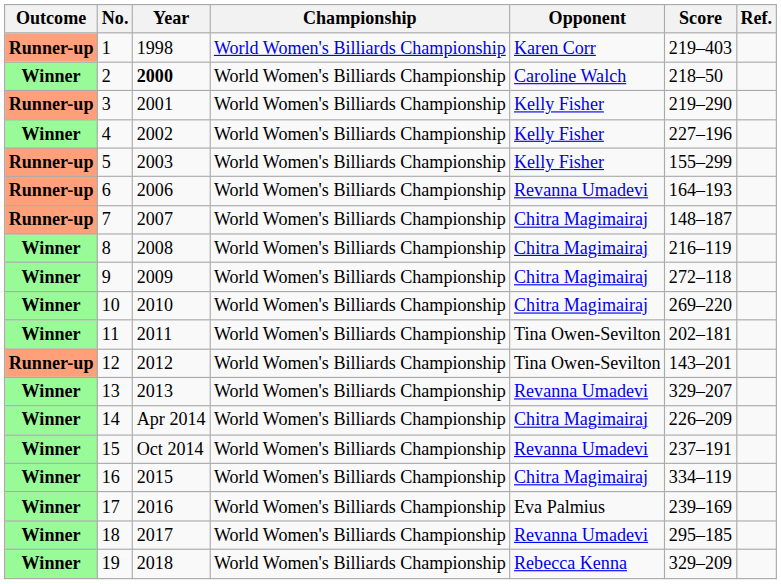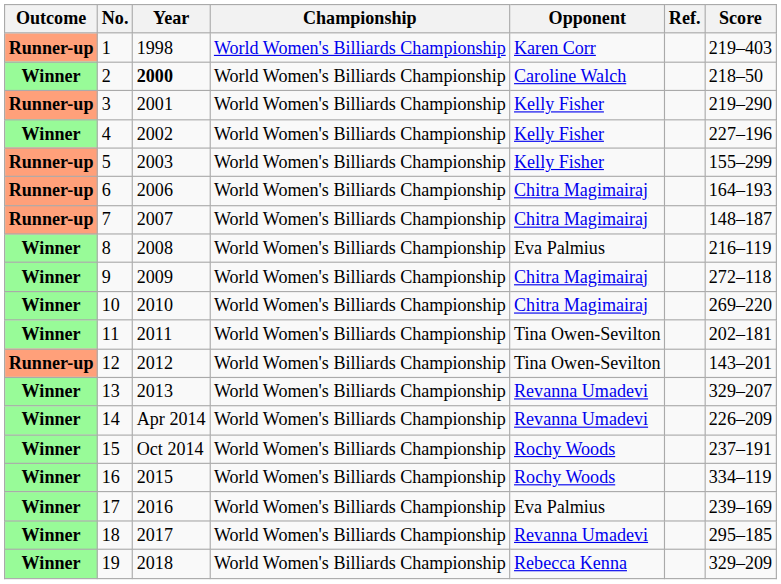columns swapped: Score <-> Ref.
6 | Opponent: Revanna Umadevi -> Chitra Magimairaj
8 | Opponent: Chitra Magimairaj -> Eva Palmius
14 | Opponent: Chitra Magimairaj -> Revanna Umadevi
15 | Opponent: Revanna Umadevi -> Rochy Woods
16 | Opponent: Chitra Magimairaj -> Rochy Woods
